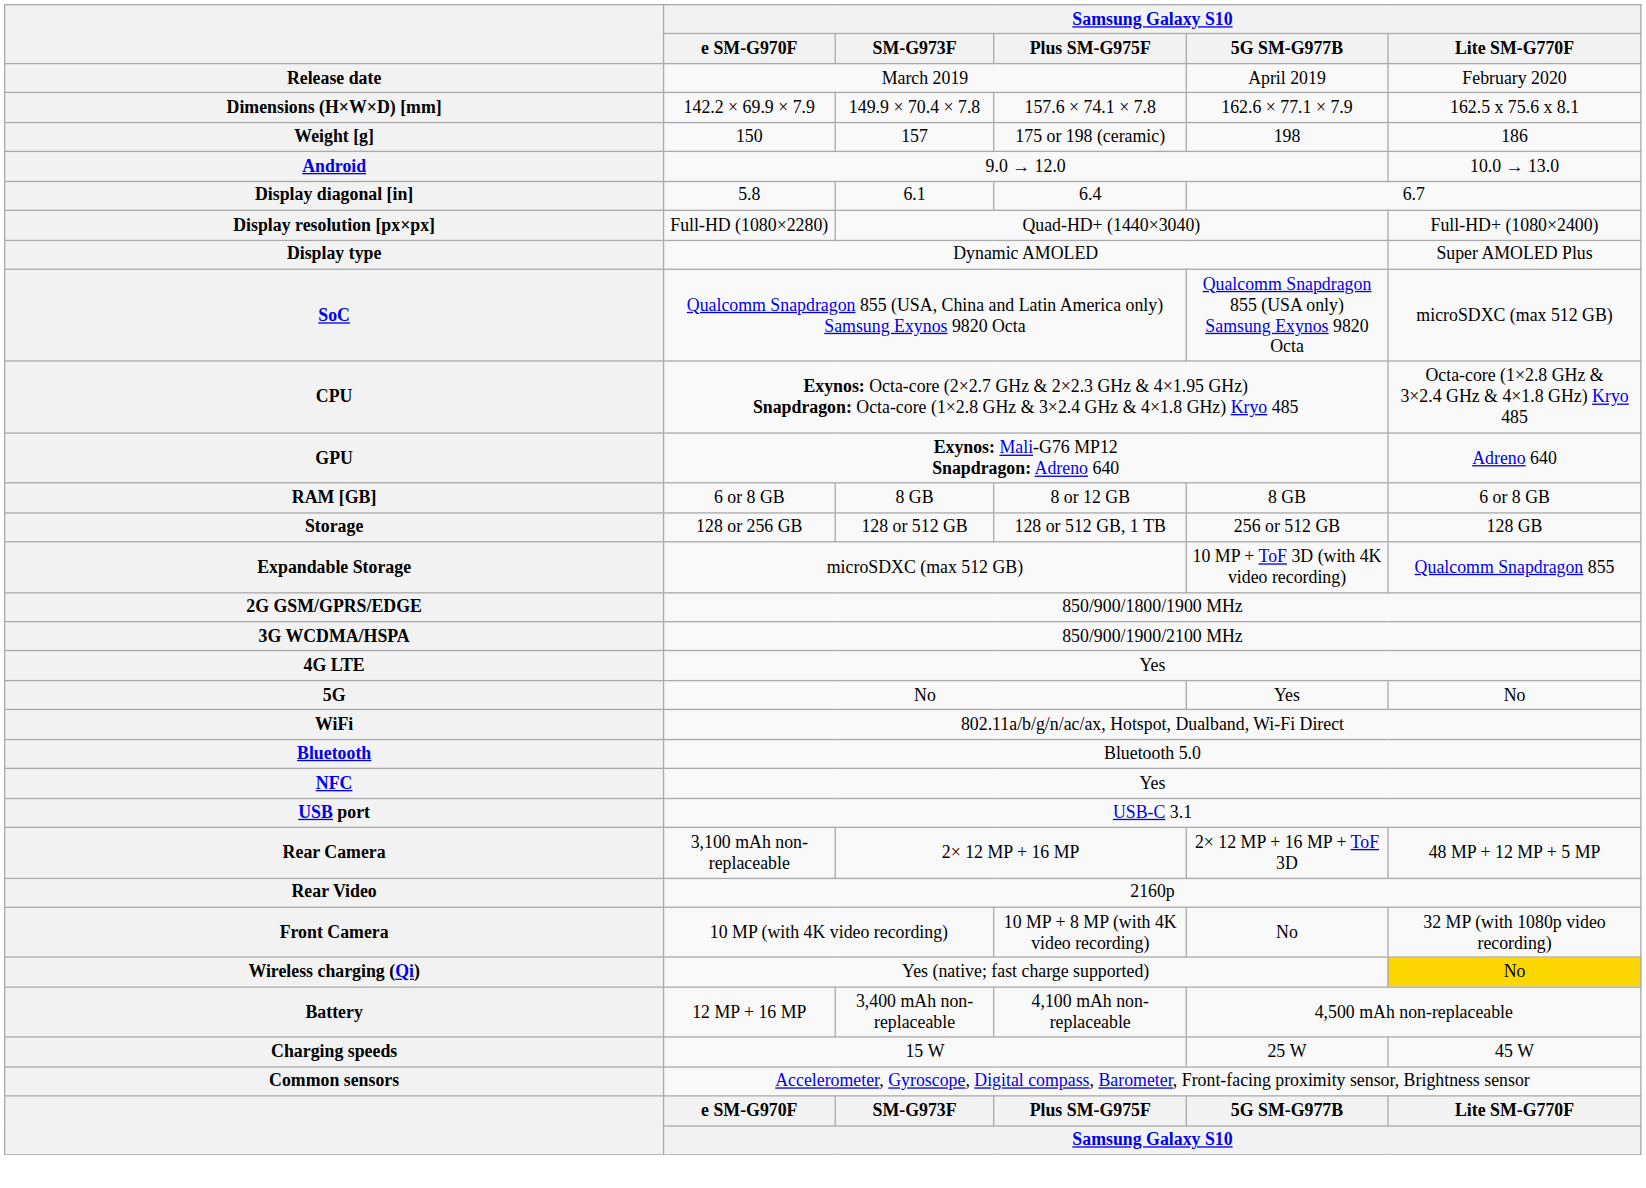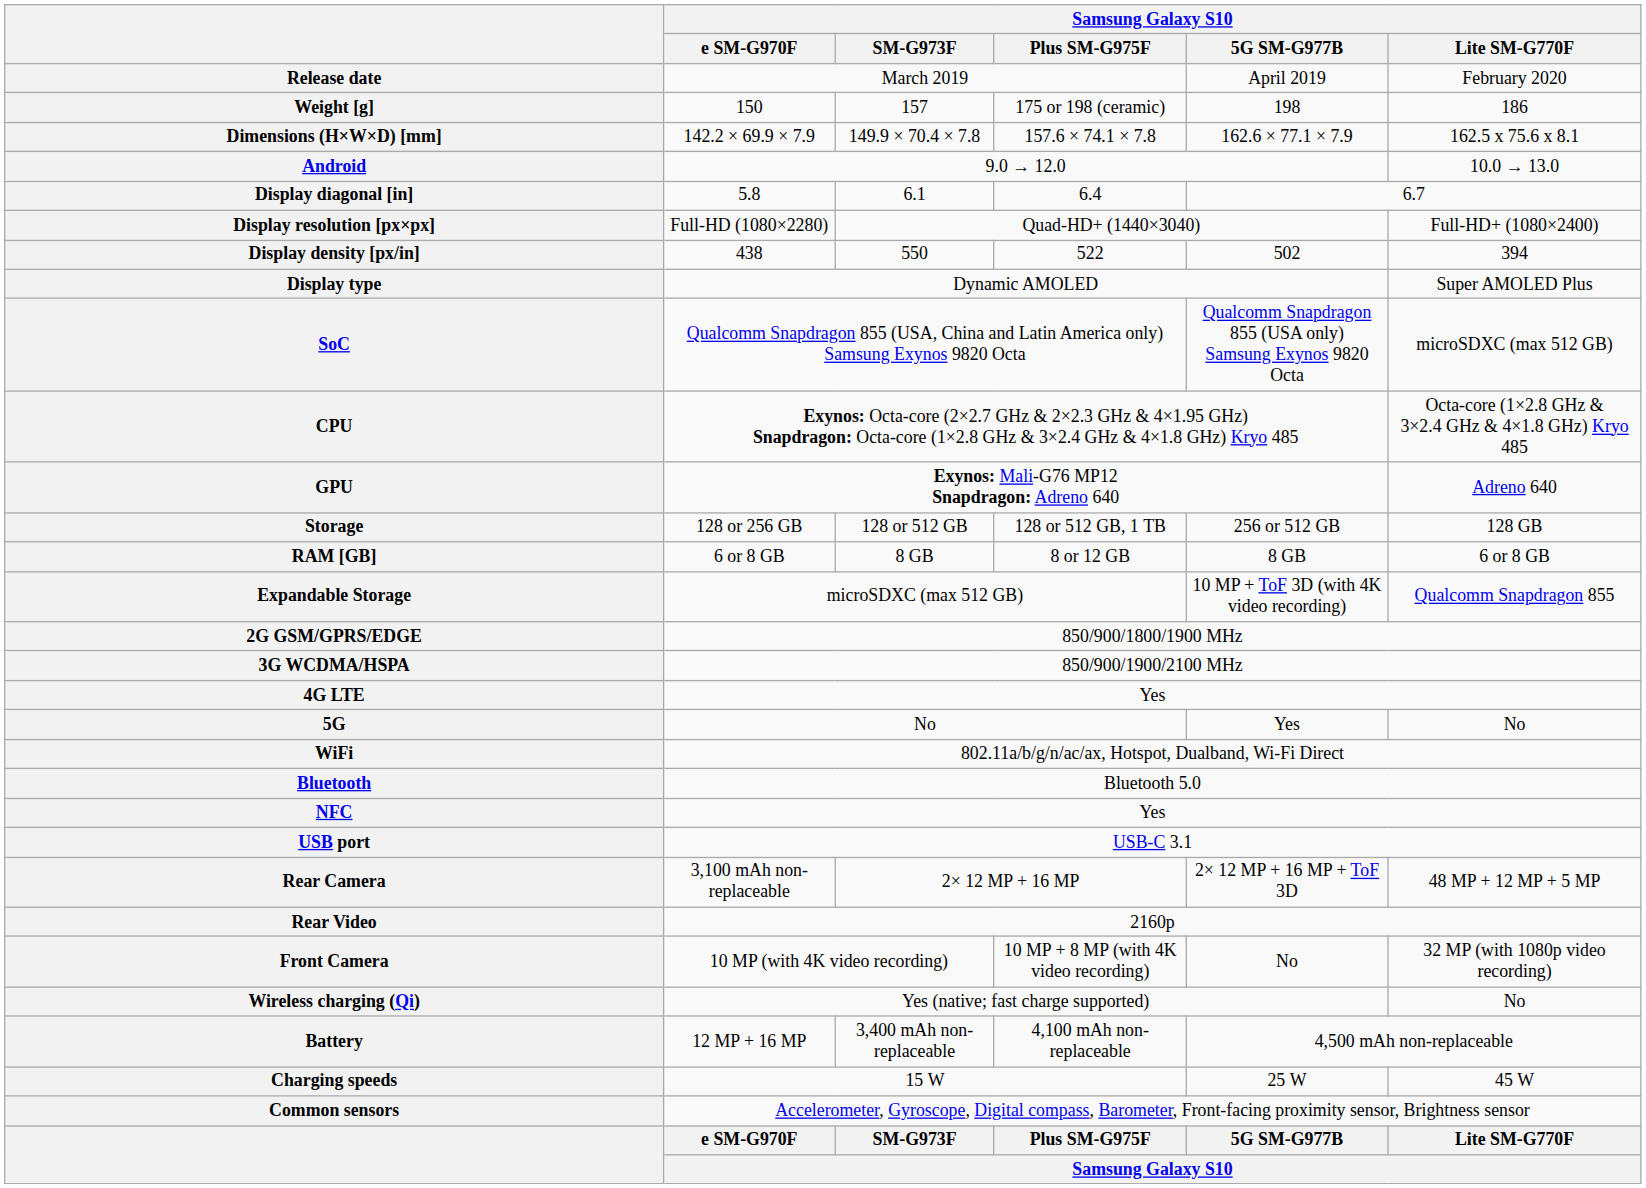rows swapped: Dimensions (H×W×D) [mm] <-> Weight [g]
+ row: Display density [px/in] | 438 | 550 | 522 | 502 | 394
rows swapped: RAM [GB] <-> Storage
Wireless charging (Qi) | Samsung Galaxy S10 / Lite SM-G770F: gold background -> no background
